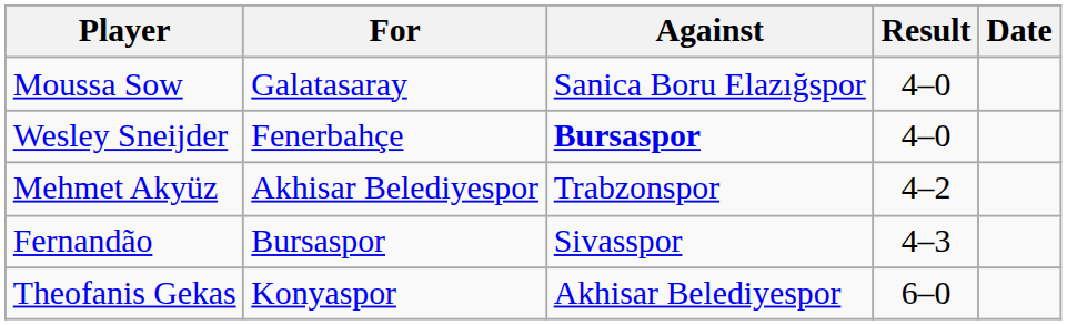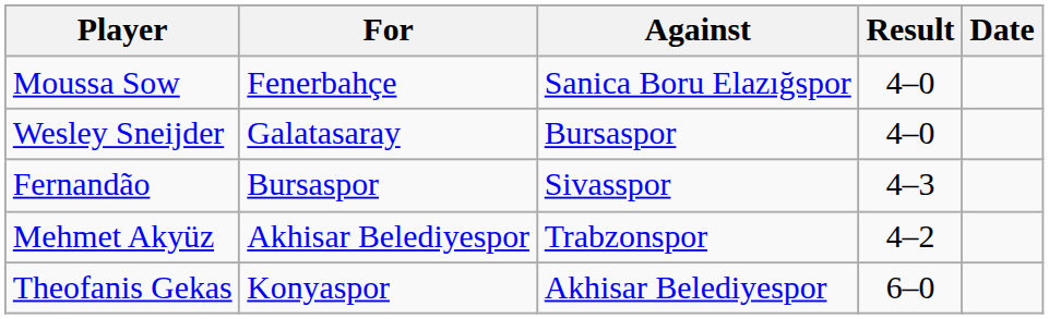Moussa Sow | For: Galatasaray -> Fenerbahçe
Wesley Sneijder | For: Fenerbahçe -> Galatasaray
Wesley Sneijder | Against: bold -> normal
rows swapped: Mehmet Akyüz <-> Fernandão
